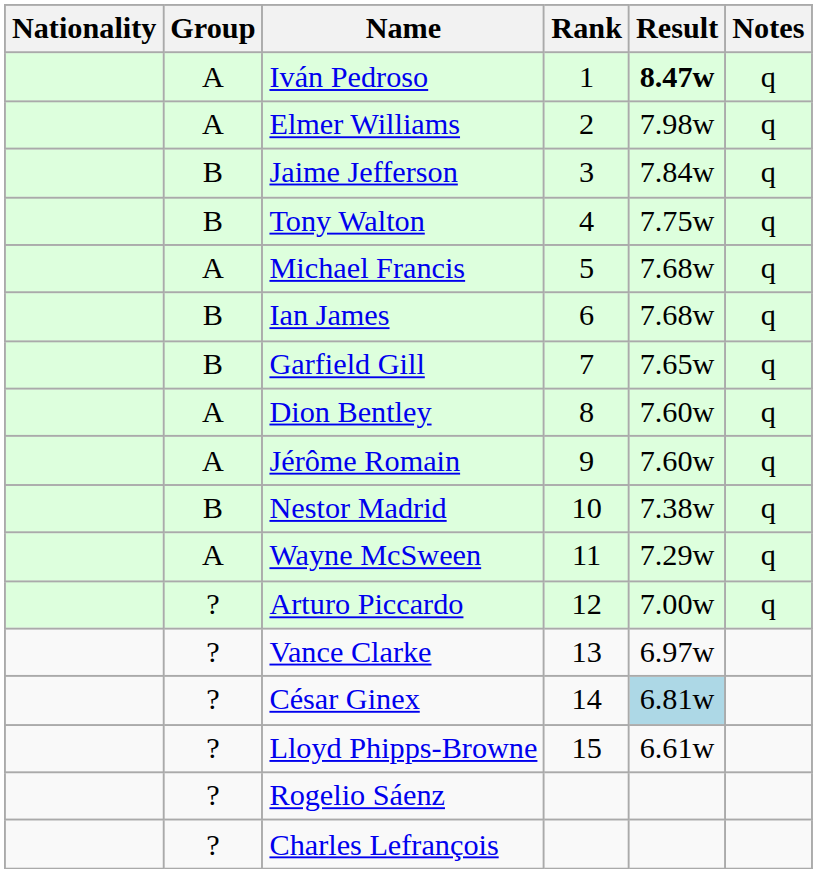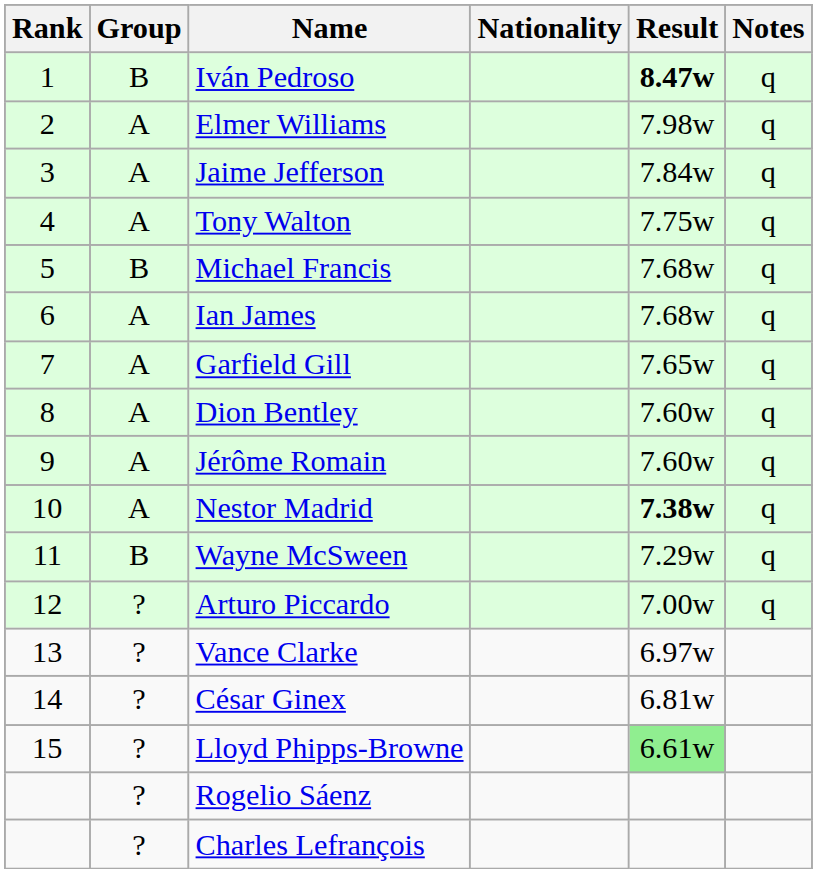columns swapped: Rank <-> Nationality
Iván Pedroso | Group: A -> B
Jaime Jefferson | Group: B -> A
Tony Walton | Group: B -> A
Michael Francis | Group: A -> B
Ian James | Group: B -> A
Garfield Gill | Group: B -> A
Nestor Madrid | Group: B -> A
Nestor Madrid | Result: normal -> bold
Wayne McSween | Group: A -> B
César Ginex | Result: lightblue background -> no background
Lloyd Phipps-Browne | Result: no background -> lightgreen background
